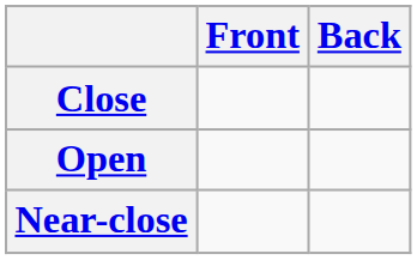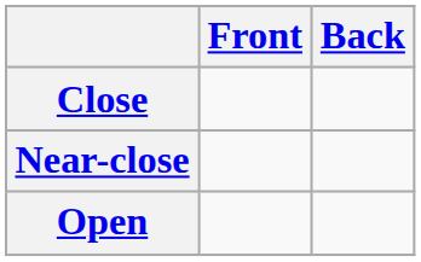rows swapped: Near-close <-> Open
